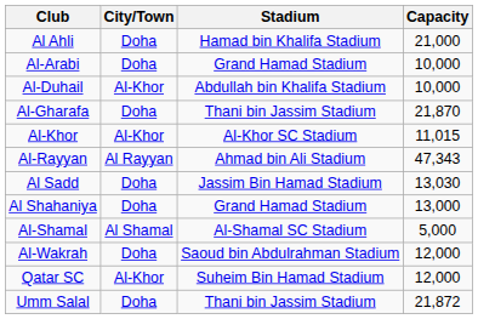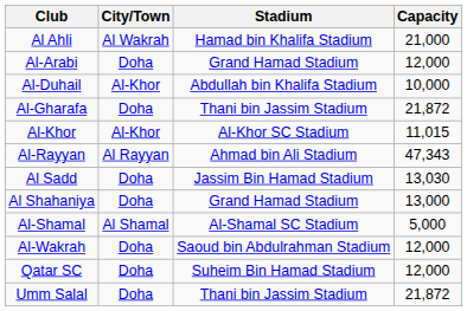Al Ahli | City/Town: Doha -> Al Wakrah
Al-Arabi | Capacity: 10,000 -> 12,000
Al-Gharafa | Capacity: 21,870 -> 21,872
Qatar SC | City/Town: Al-Khor -> Doha
